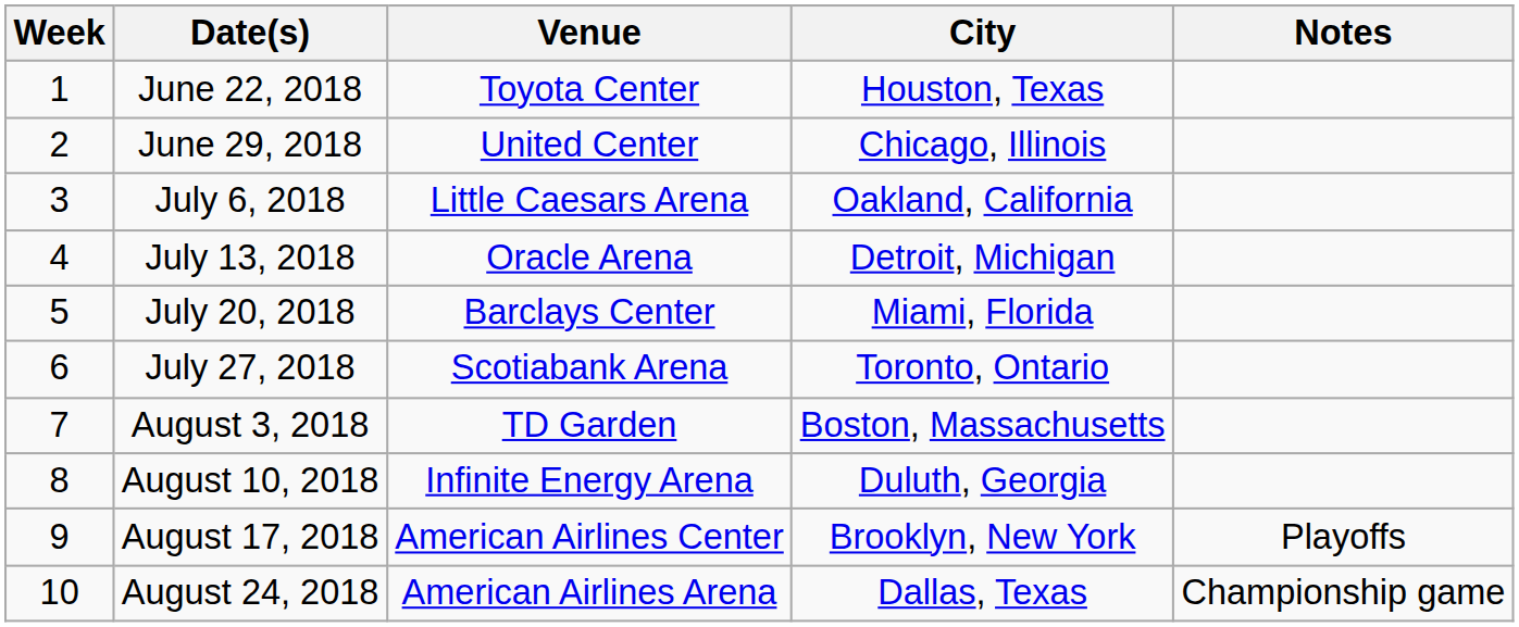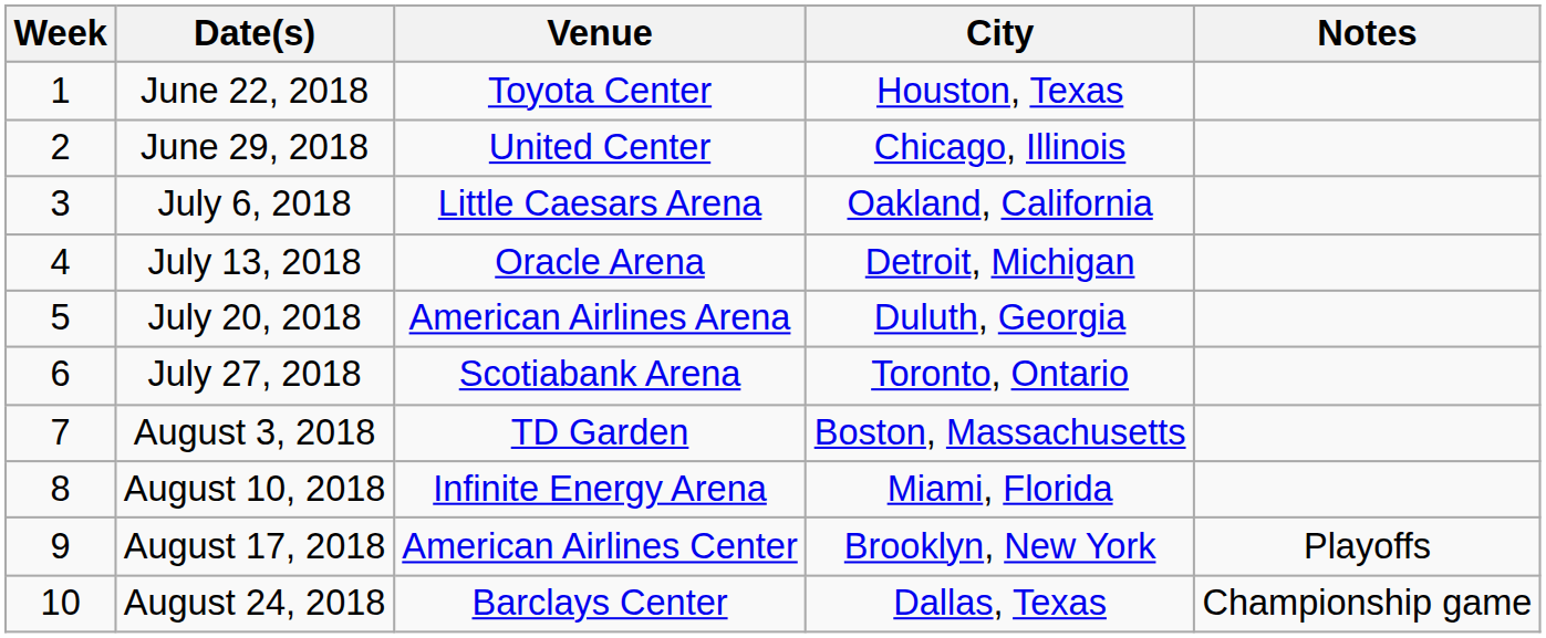July 20, 2018 | Venue: Barclays Center -> American Airlines Arena
July 20, 2018 | City: Miami, Florida -> Duluth, Georgia
August 10, 2018 | City: Duluth, Georgia -> Miami, Florida
August 24, 2018 | Venue: American Airlines Arena -> Barclays Center
